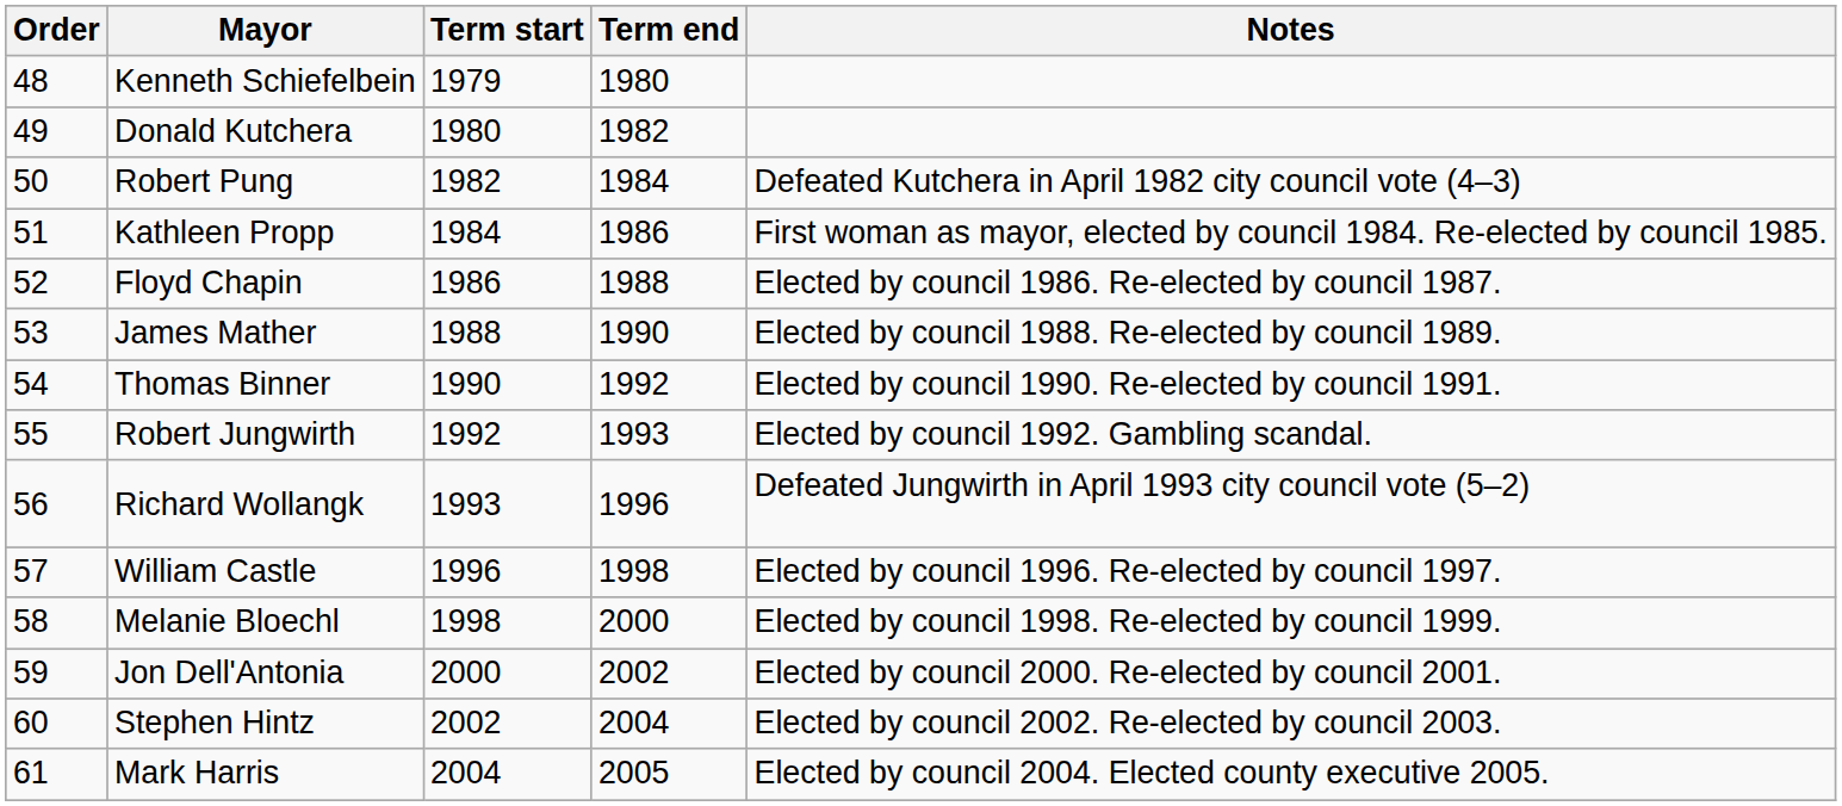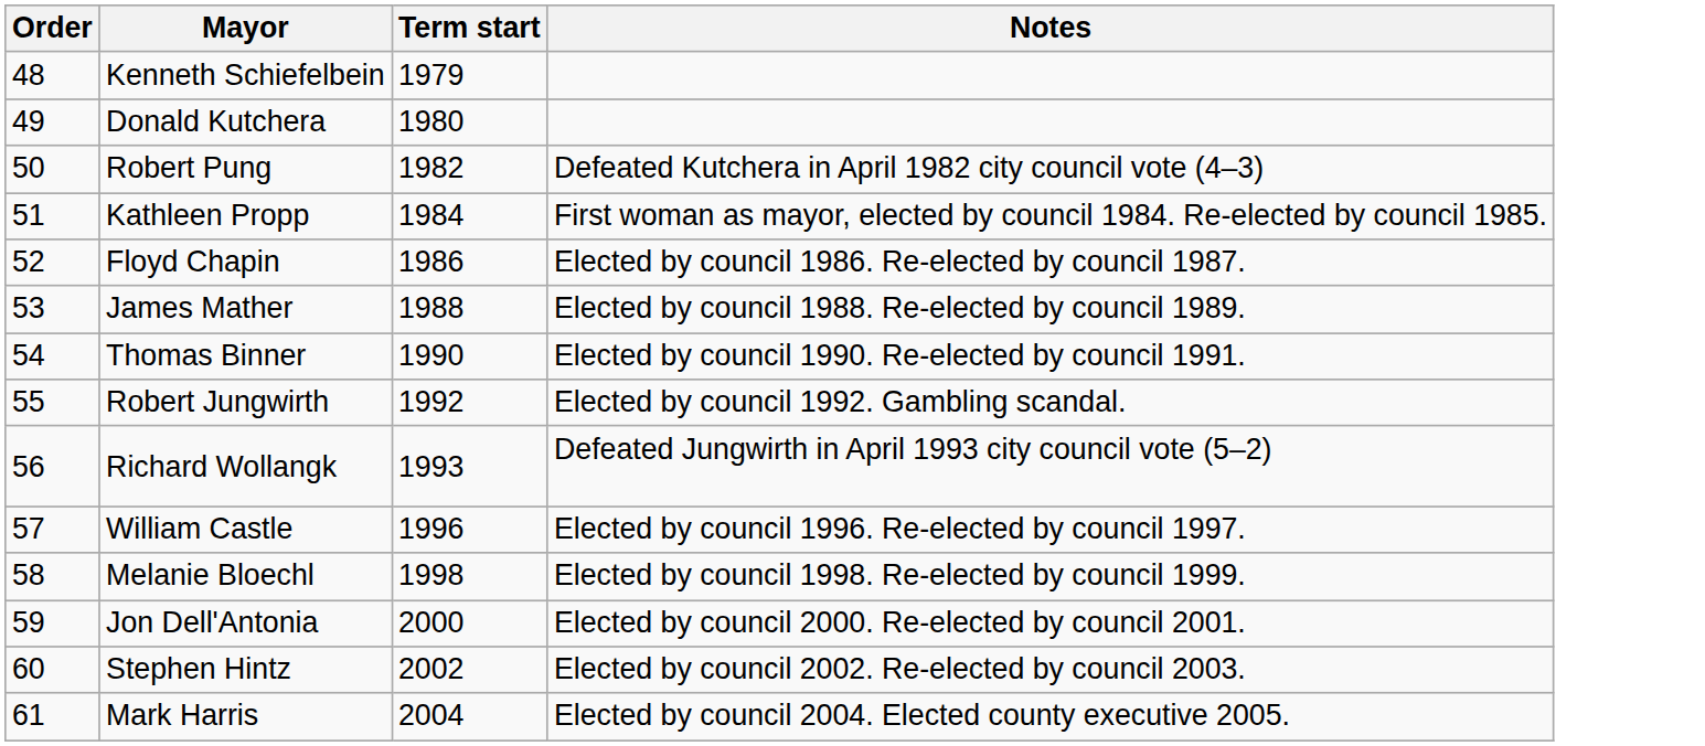- column: Term end | 1980 | 1982 | 1984 | 1986 | 1988 | 1990 | 1992 | 1993 | 1996 | 1998 | 2000 | 2002 | 2004 | 2005
